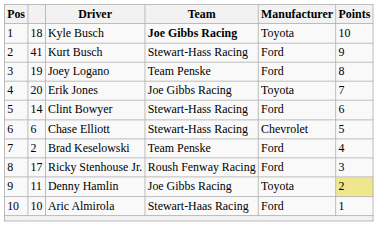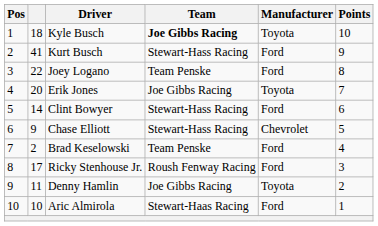Joey Logano | column 2: 19 -> 22
Chase Elliott | column 2: 6 -> 9
Denny Hamlin | Points: khaki background -> no background
